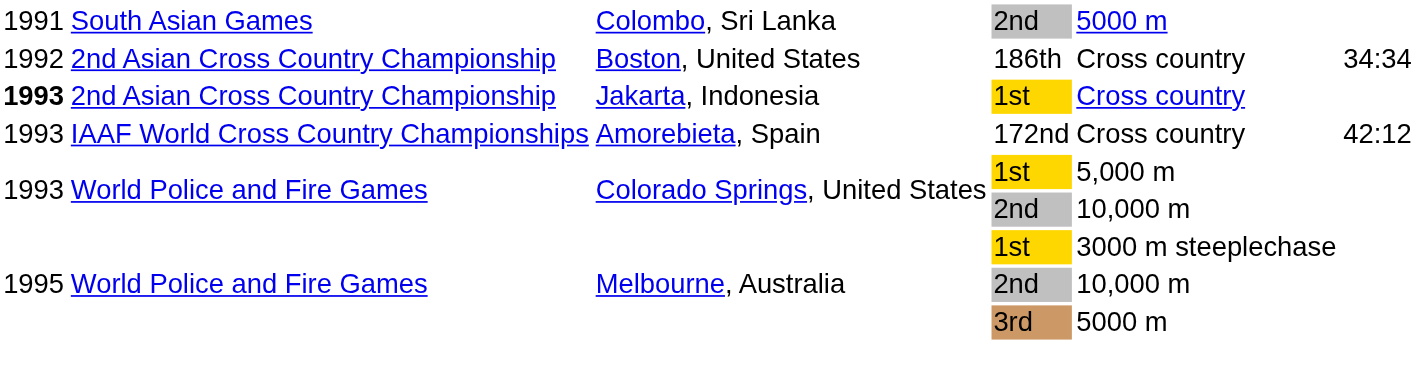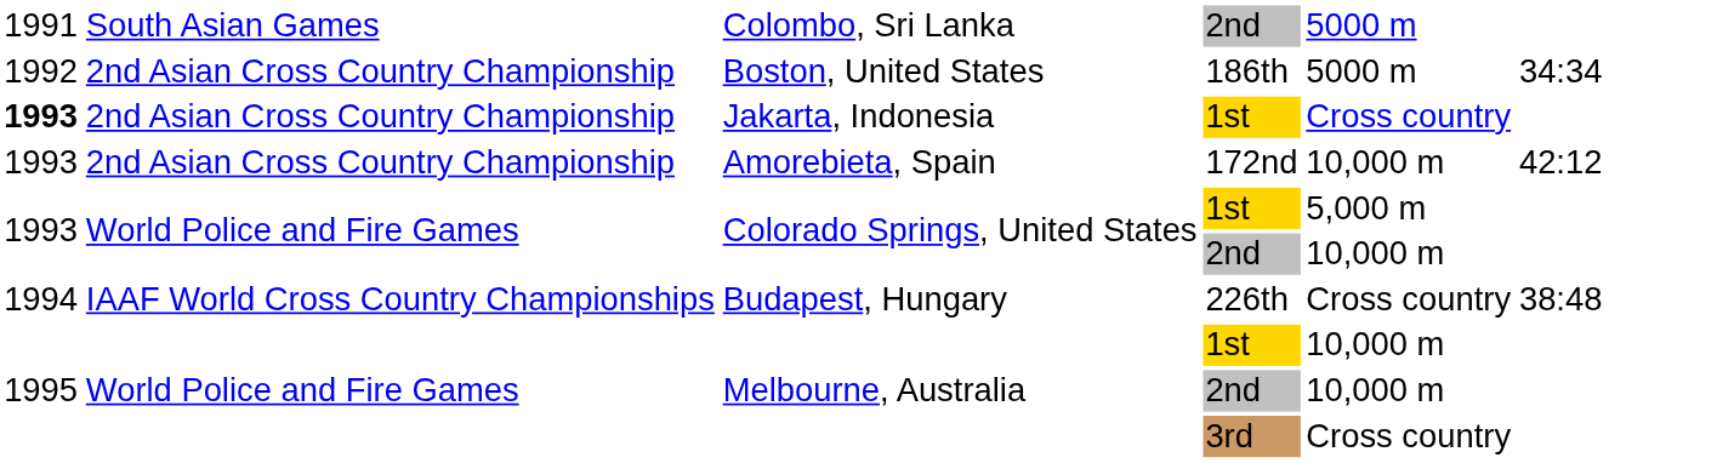Boston, United States | column 5: Cross country -> 5000 m
Amorebieta, Spain | column 2: IAAF World Cross Country Championships -> 2nd Asian Cross Country Championship
Amorebieta, Spain | column 5: Cross country -> 10,000 m
+ row: 1994 | IAAF World Cross Country Championships | Budapest, Hungary | 226th | Cross country | 38:48
Melbourne, Australia / 1st | column 5: 3000 m steeplechase -> 10,000 m
Melbourne, Australia / 3rd | column 5: 5000 m -> Cross country
